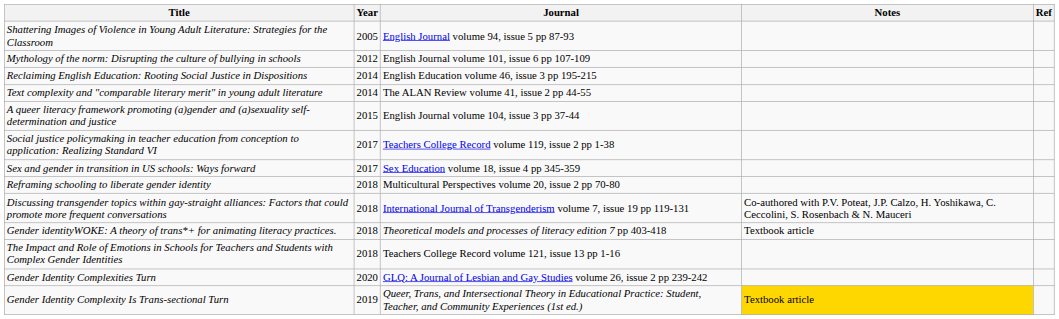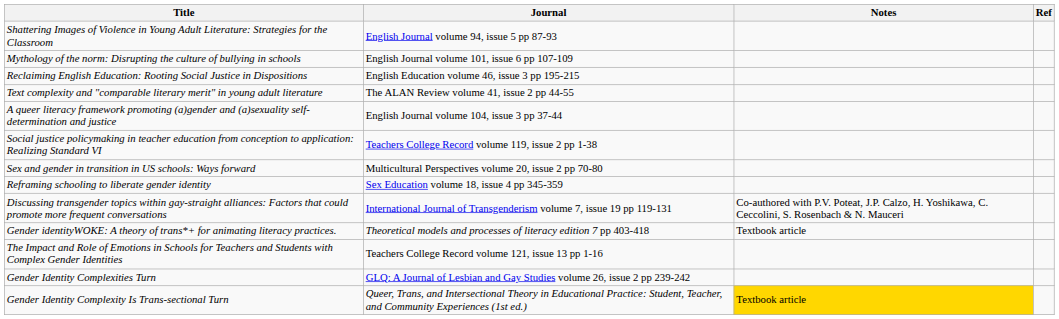- column: Year | 2005 | 2012 | 2014 | 2014 | 2015 | 2017 | 2017 | 2018 | 2018 | 2018 | 2018 | 2020 | 2019
Sex and gender in transition in US schools: Ways forward | Journal: Sex Education volume 18, issue 4 pp 345-359 -> Multicultural Perspectives volume 20, issue 2 pp 70-80
Reframing schooling to liberate gender identity | Journal: Multicultural Perspectives volume 20, issue 2 pp 70-80 -> Sex Education volume 18, issue 4 pp 345-359
